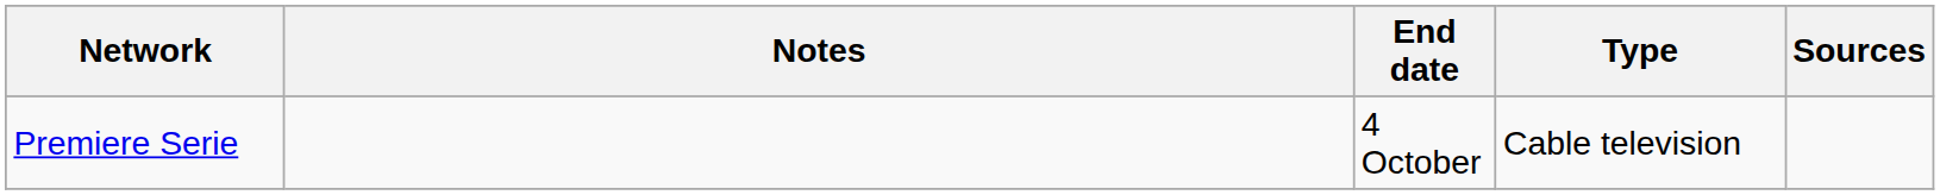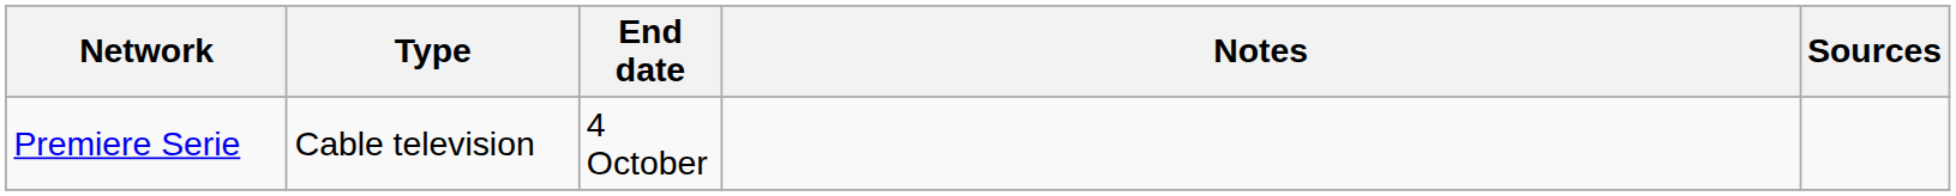columns swapped: Type <-> Notes
